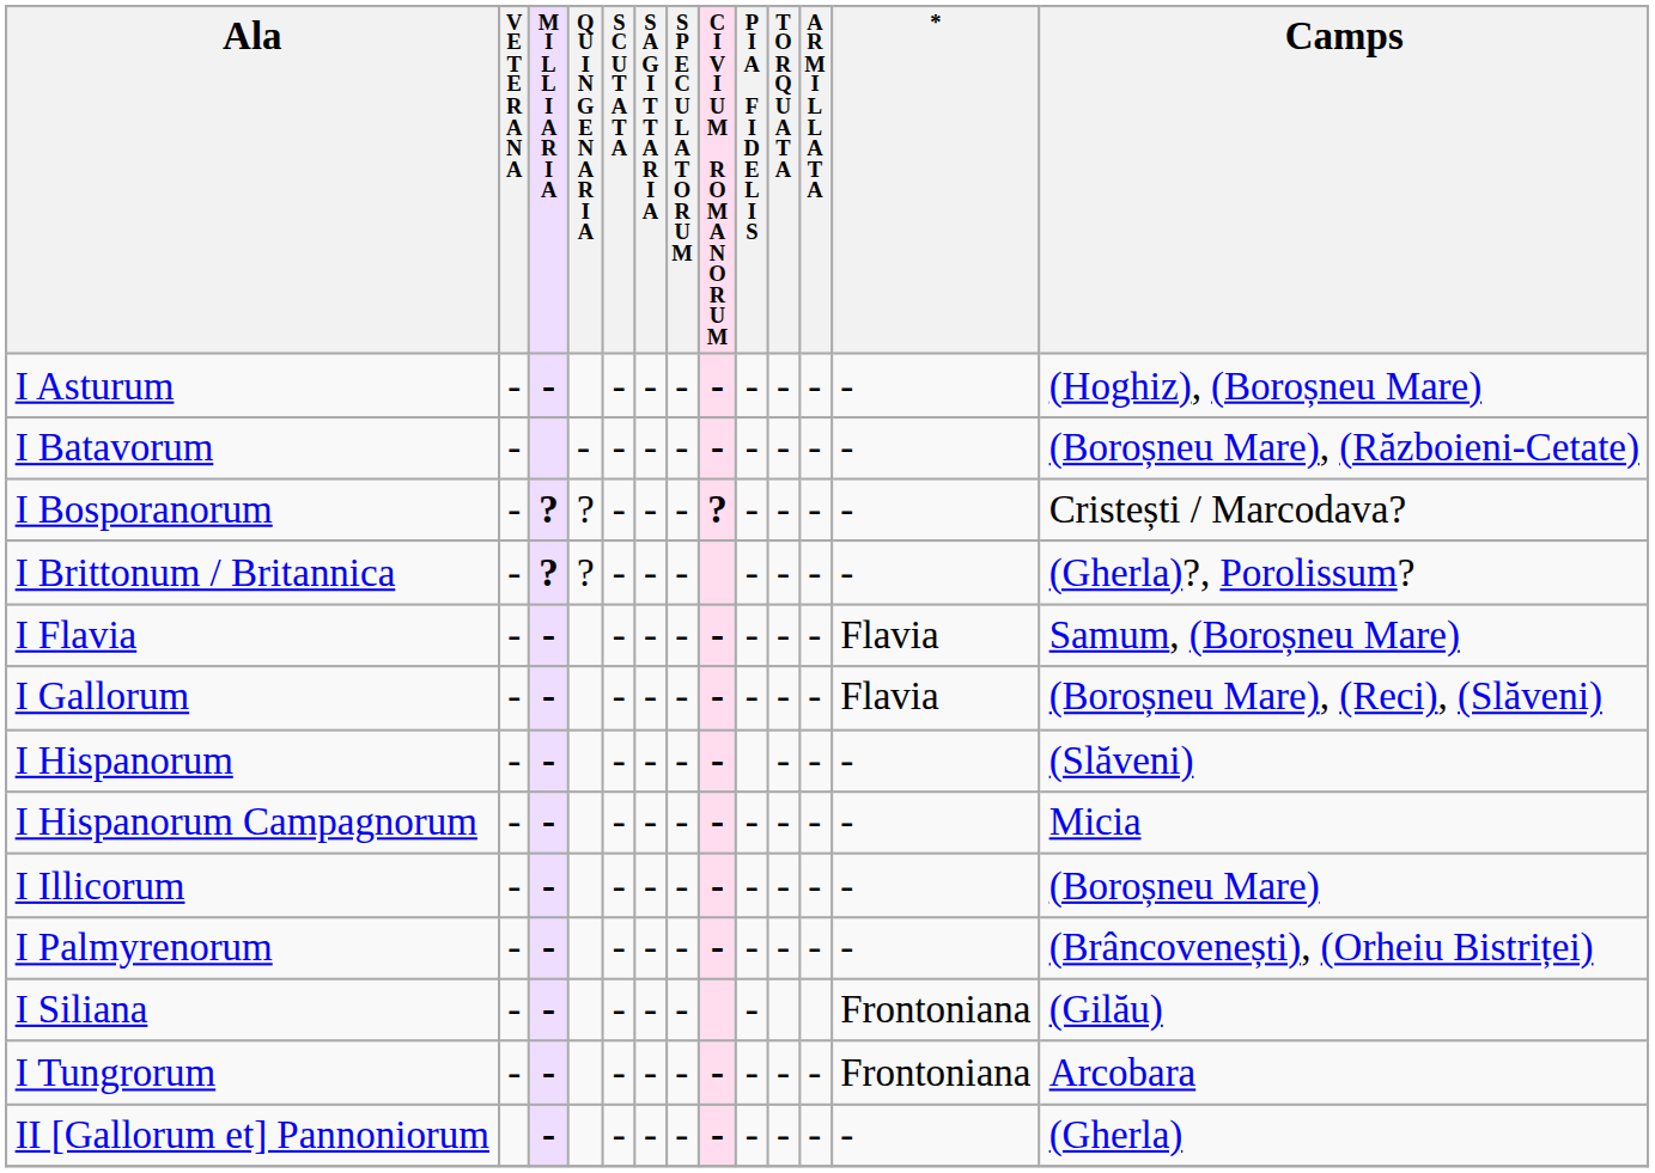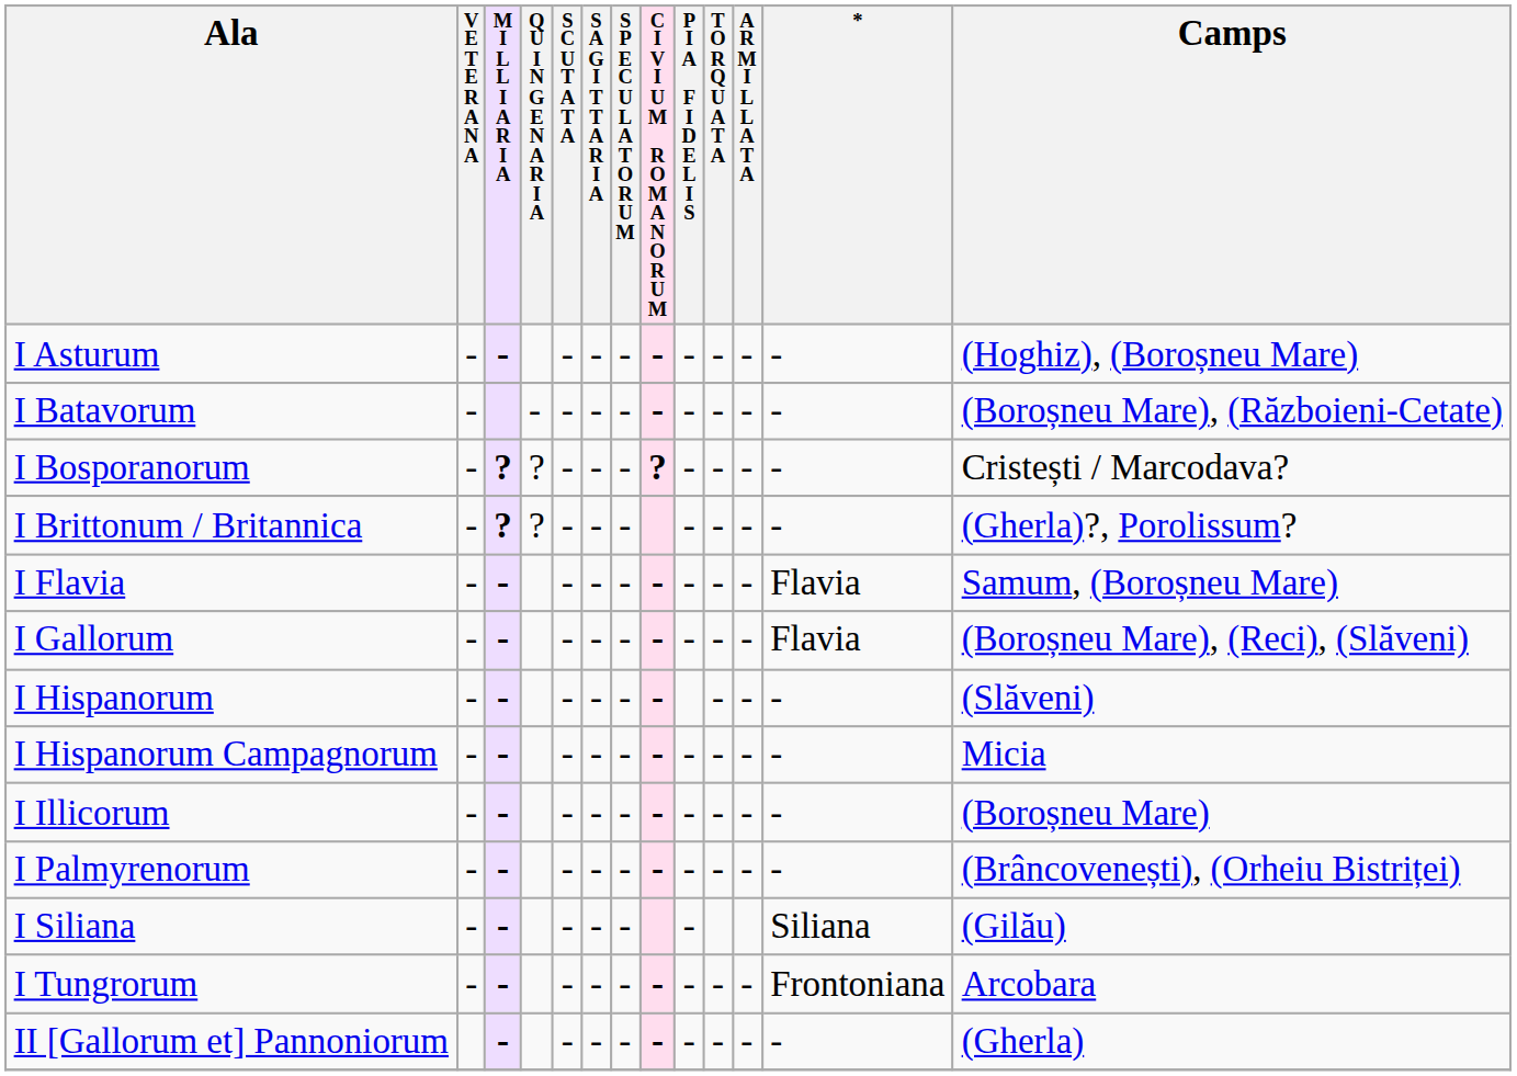I Siliana | *: Frontoniana -> Siliana
